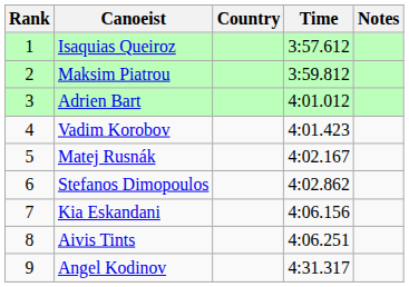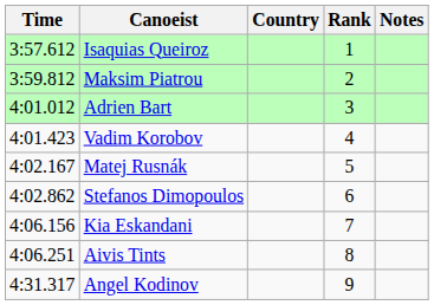columns swapped: Rank <-> Time
